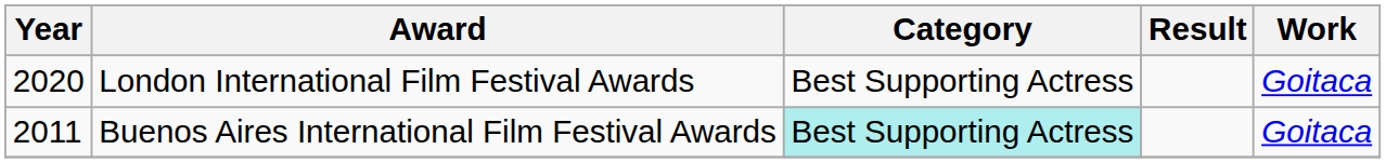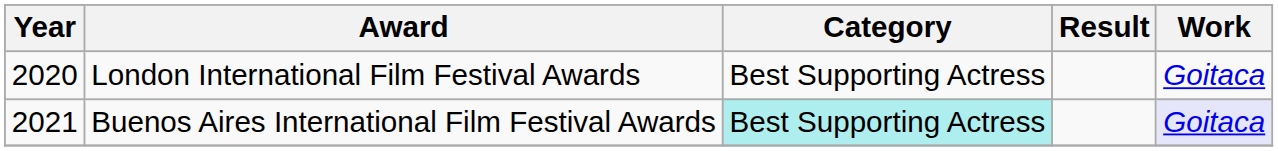Buenos Aires International Film Festival Awards | Year: 2011 -> 2021
Buenos Aires International Film Festival Awards | Work: no background -> lavender background
